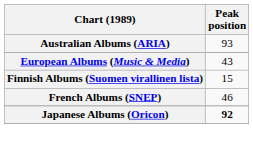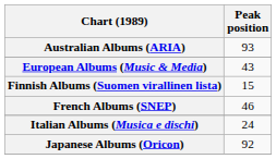+ row: Italian Albums (Musica e dischi) | 24
Japanese Albums (Oricon) | Peak position: bold -> normal
